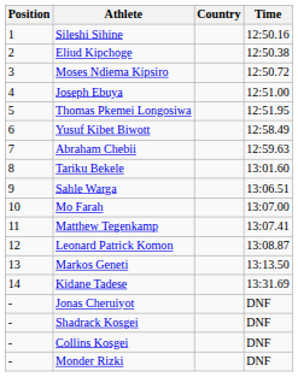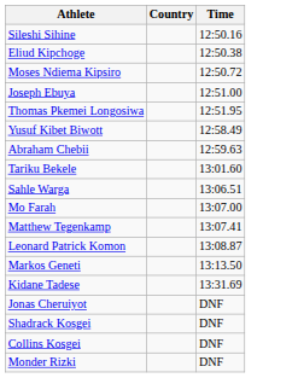- column: Position | 1 | 2 | 3 | 4 | 5 | 6 | 7 | 8 | 9 | 10 | 11 | 12 | 13 | 14 | - | - | - | -
